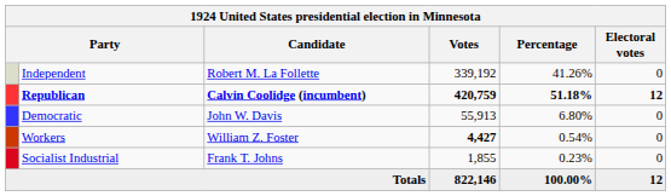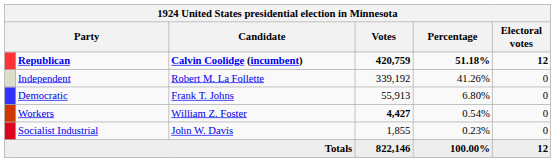rows swapped: Republican <-> Independent
Democratic | Candidate: John W. Davis -> Frank T. Johns
Socialist Industrial | Candidate: Frank T. Johns -> John W. Davis
